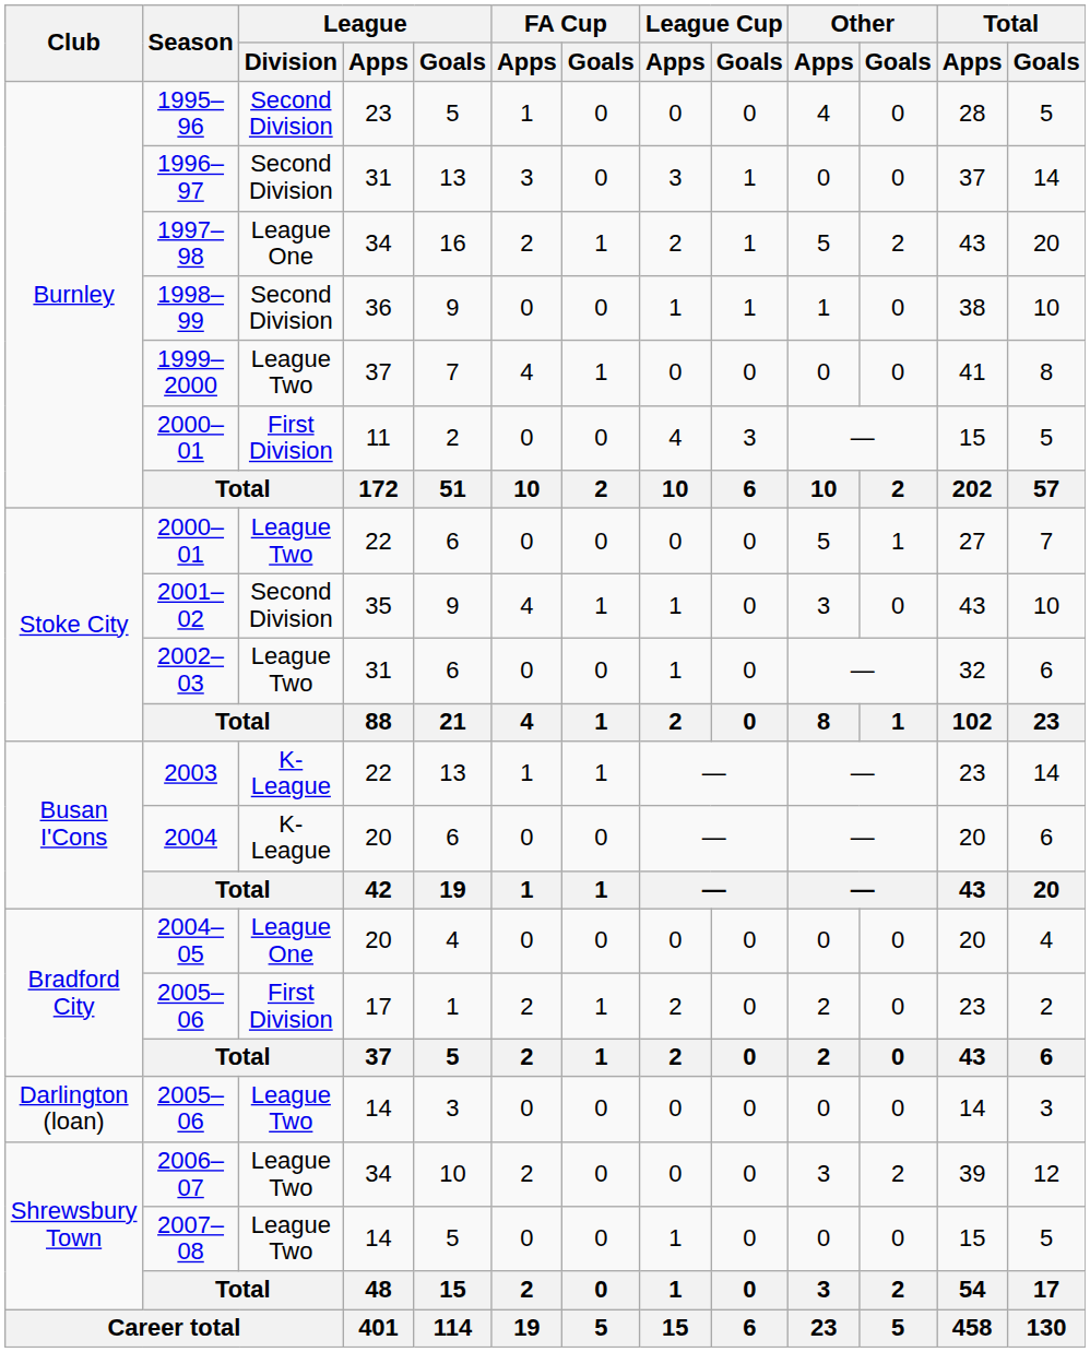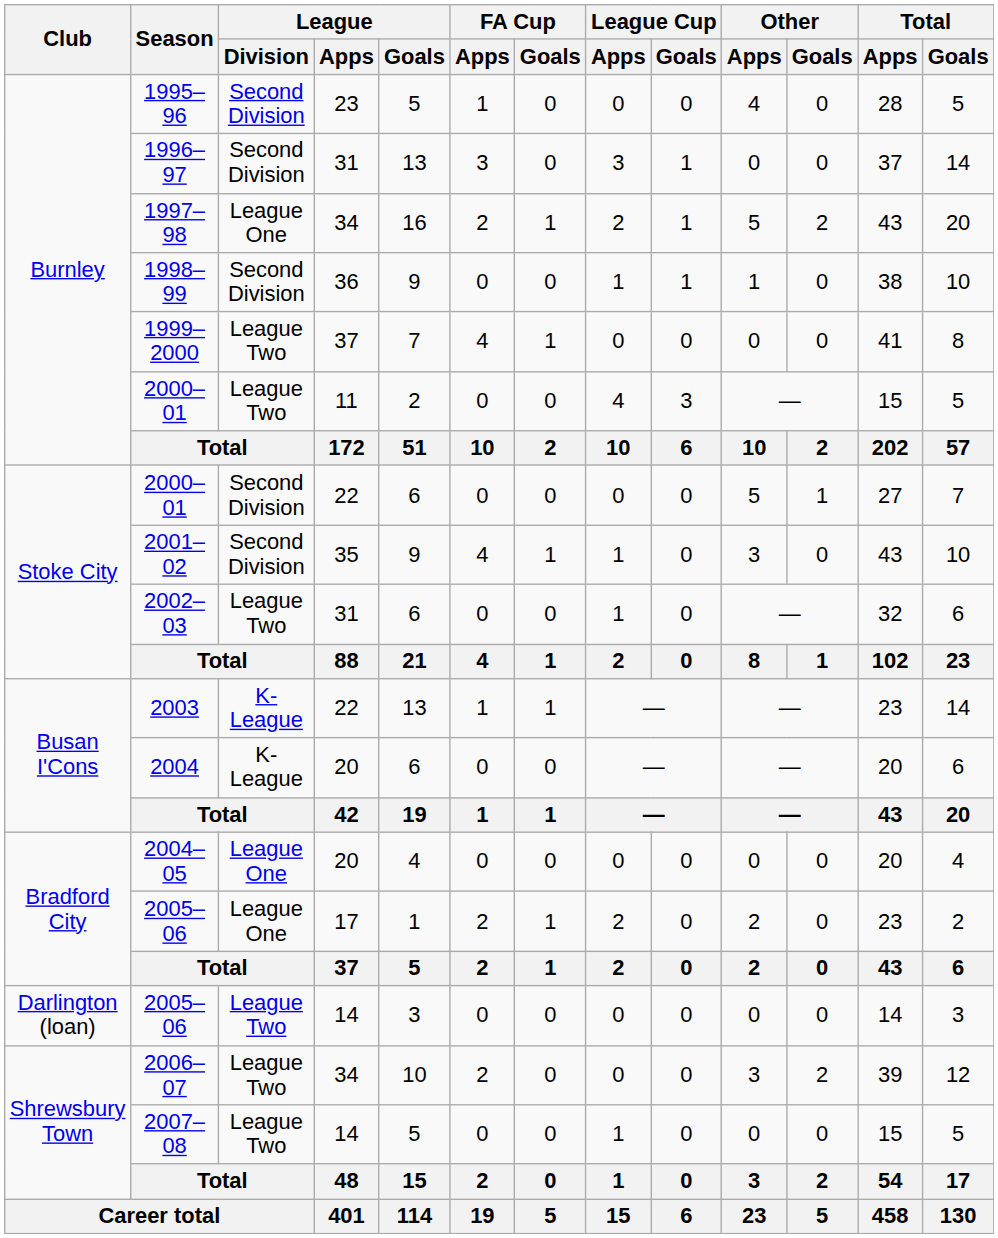2000–01 / 11 | League / Division: First Division -> League Two
2000–01 / 22 | League / Division: League Two -> Second Division
2005–06 / 17 | League / Division: First Division -> League One
